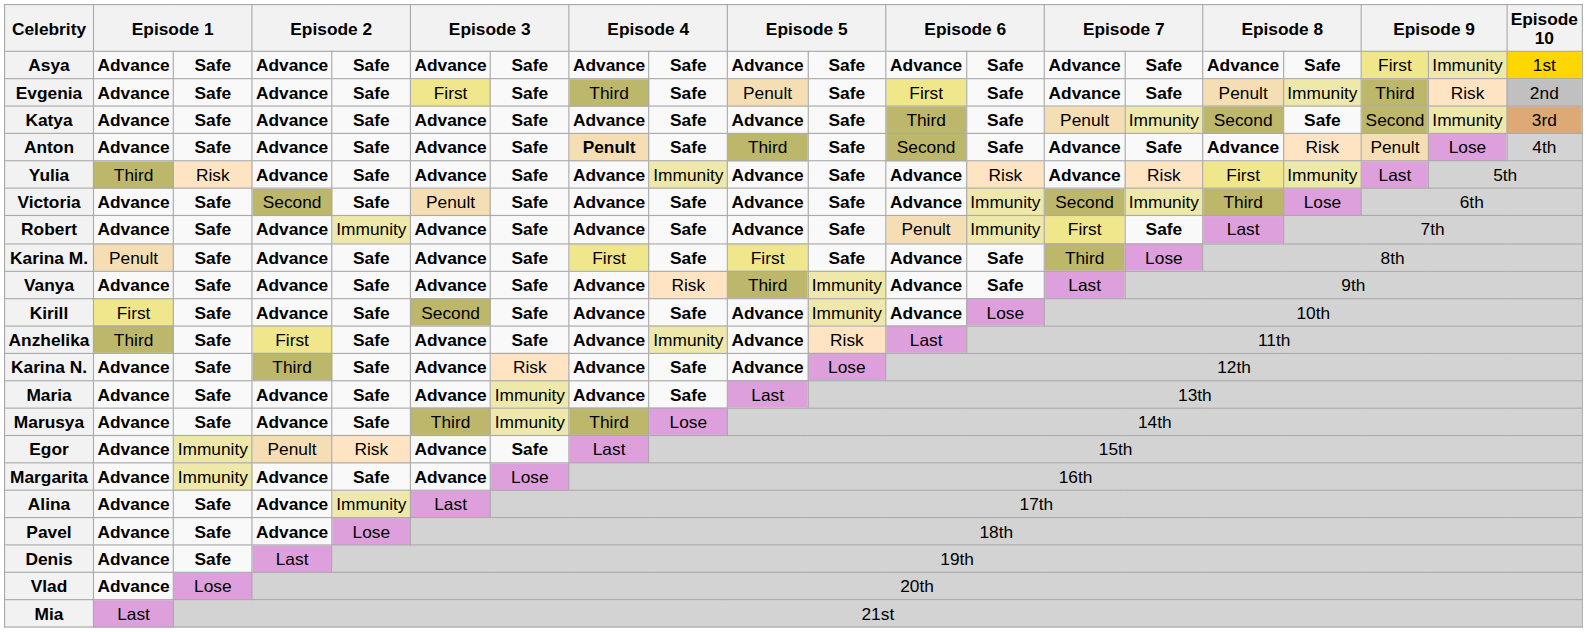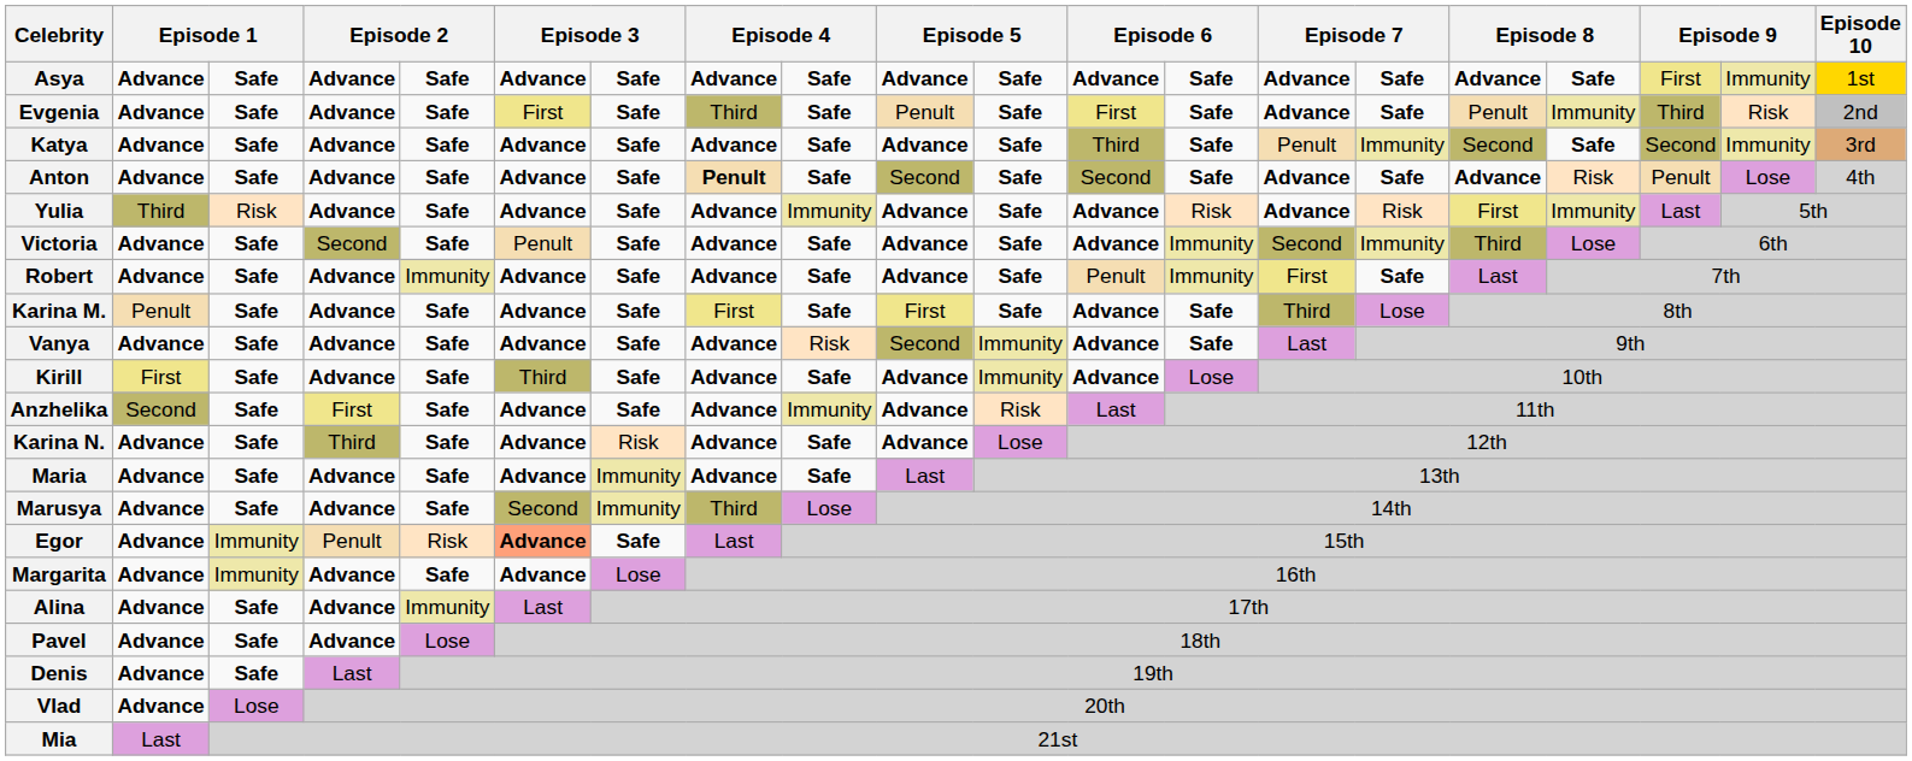Anton | column 10: Third -> Second
Vanya | column 10: Third -> Second
Kirill | column 6: Second -> Third
Anzhelika | column 2: Third -> Second
Marusya | column 6: Third -> Second
Egor | column 6: no background -> lightsalmon background
